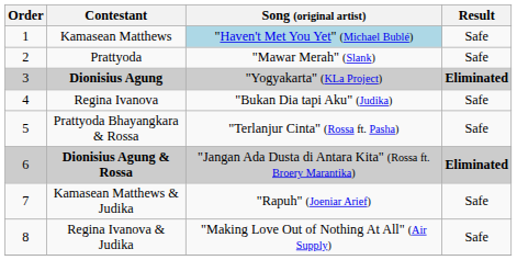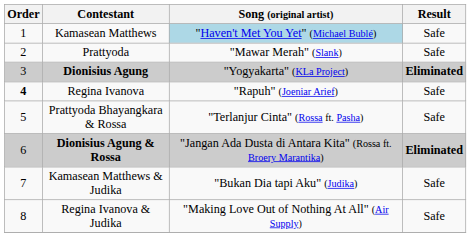Regina Ivanova | Order: normal -> bold
Regina Ivanova | Song (original artist): "Bukan Dia tapi Aku" (Judika) -> "Rapuh" (Joeniar Arief)
Kamasean Matthews & Judika | Song (original artist): "Rapuh" (Joeniar Arief) -> "Bukan Dia tapi Aku" (Judika)
